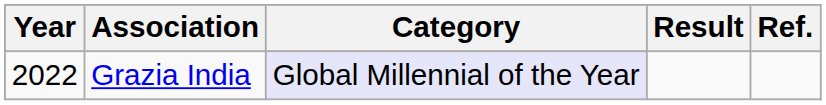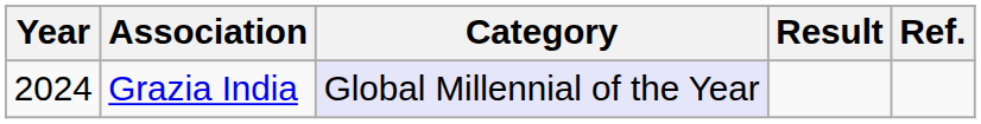Grazia India | Year: 2022 -> 2024
